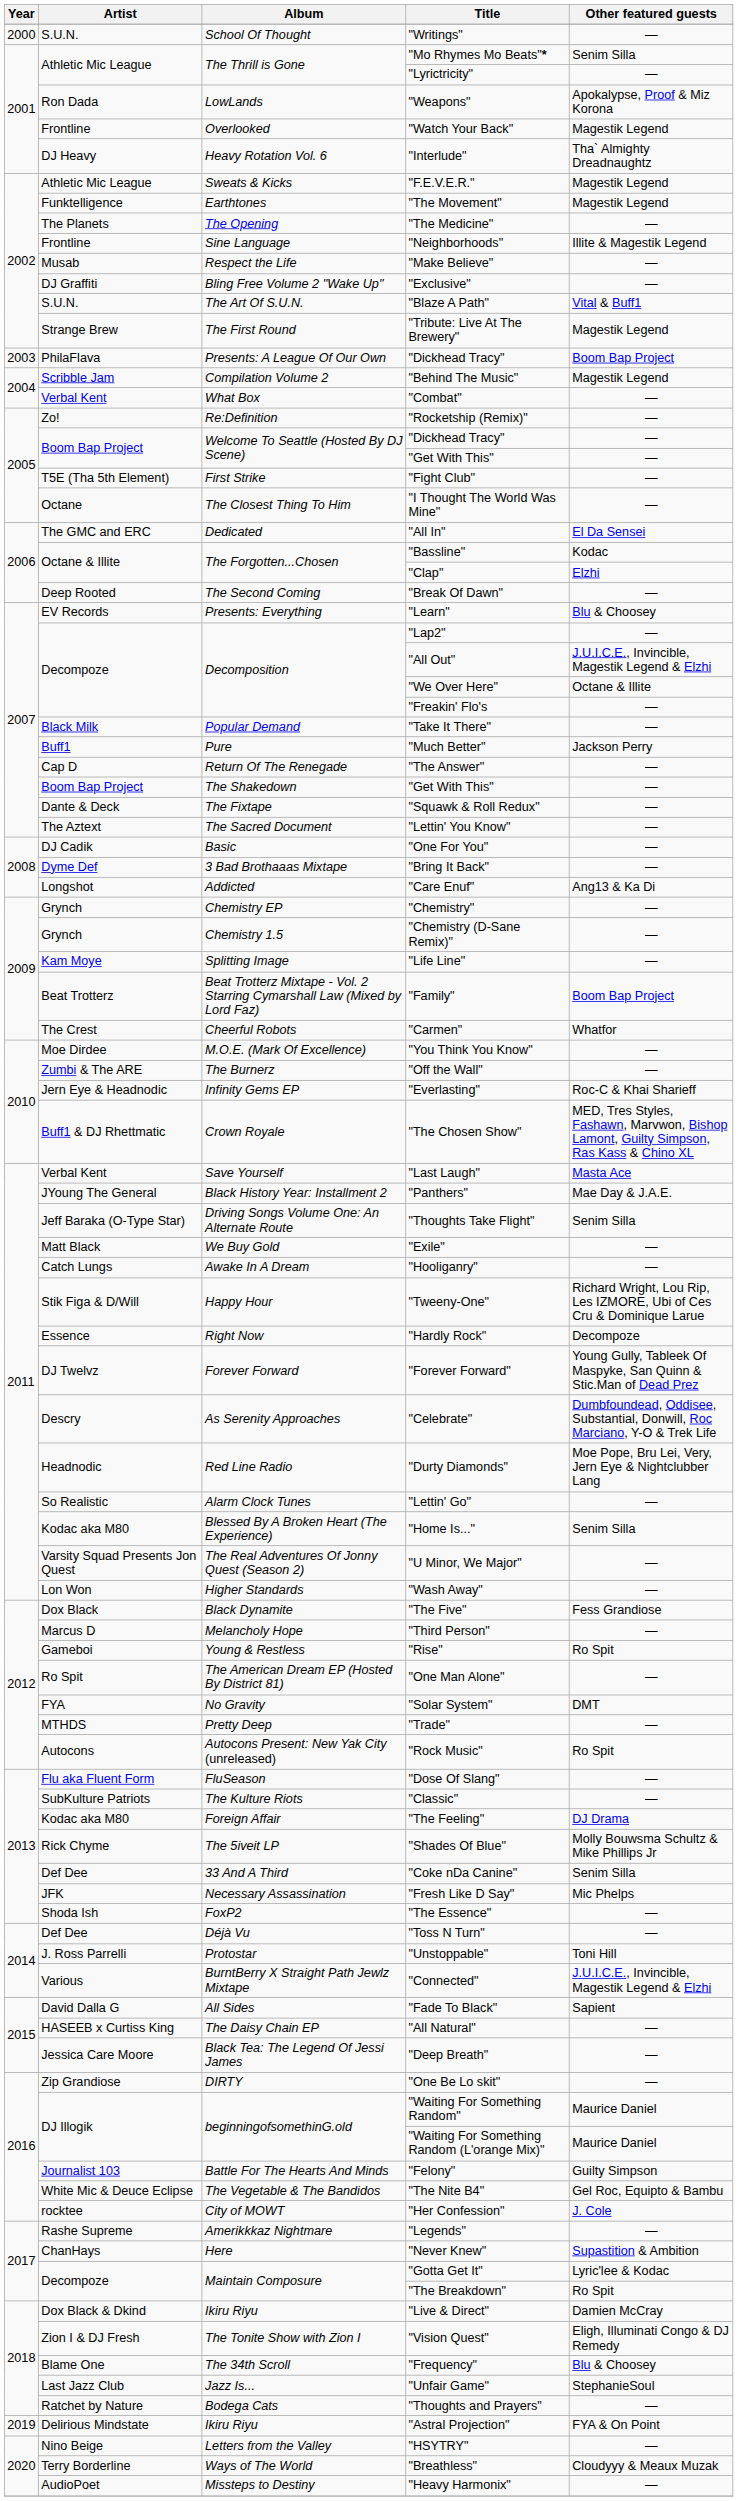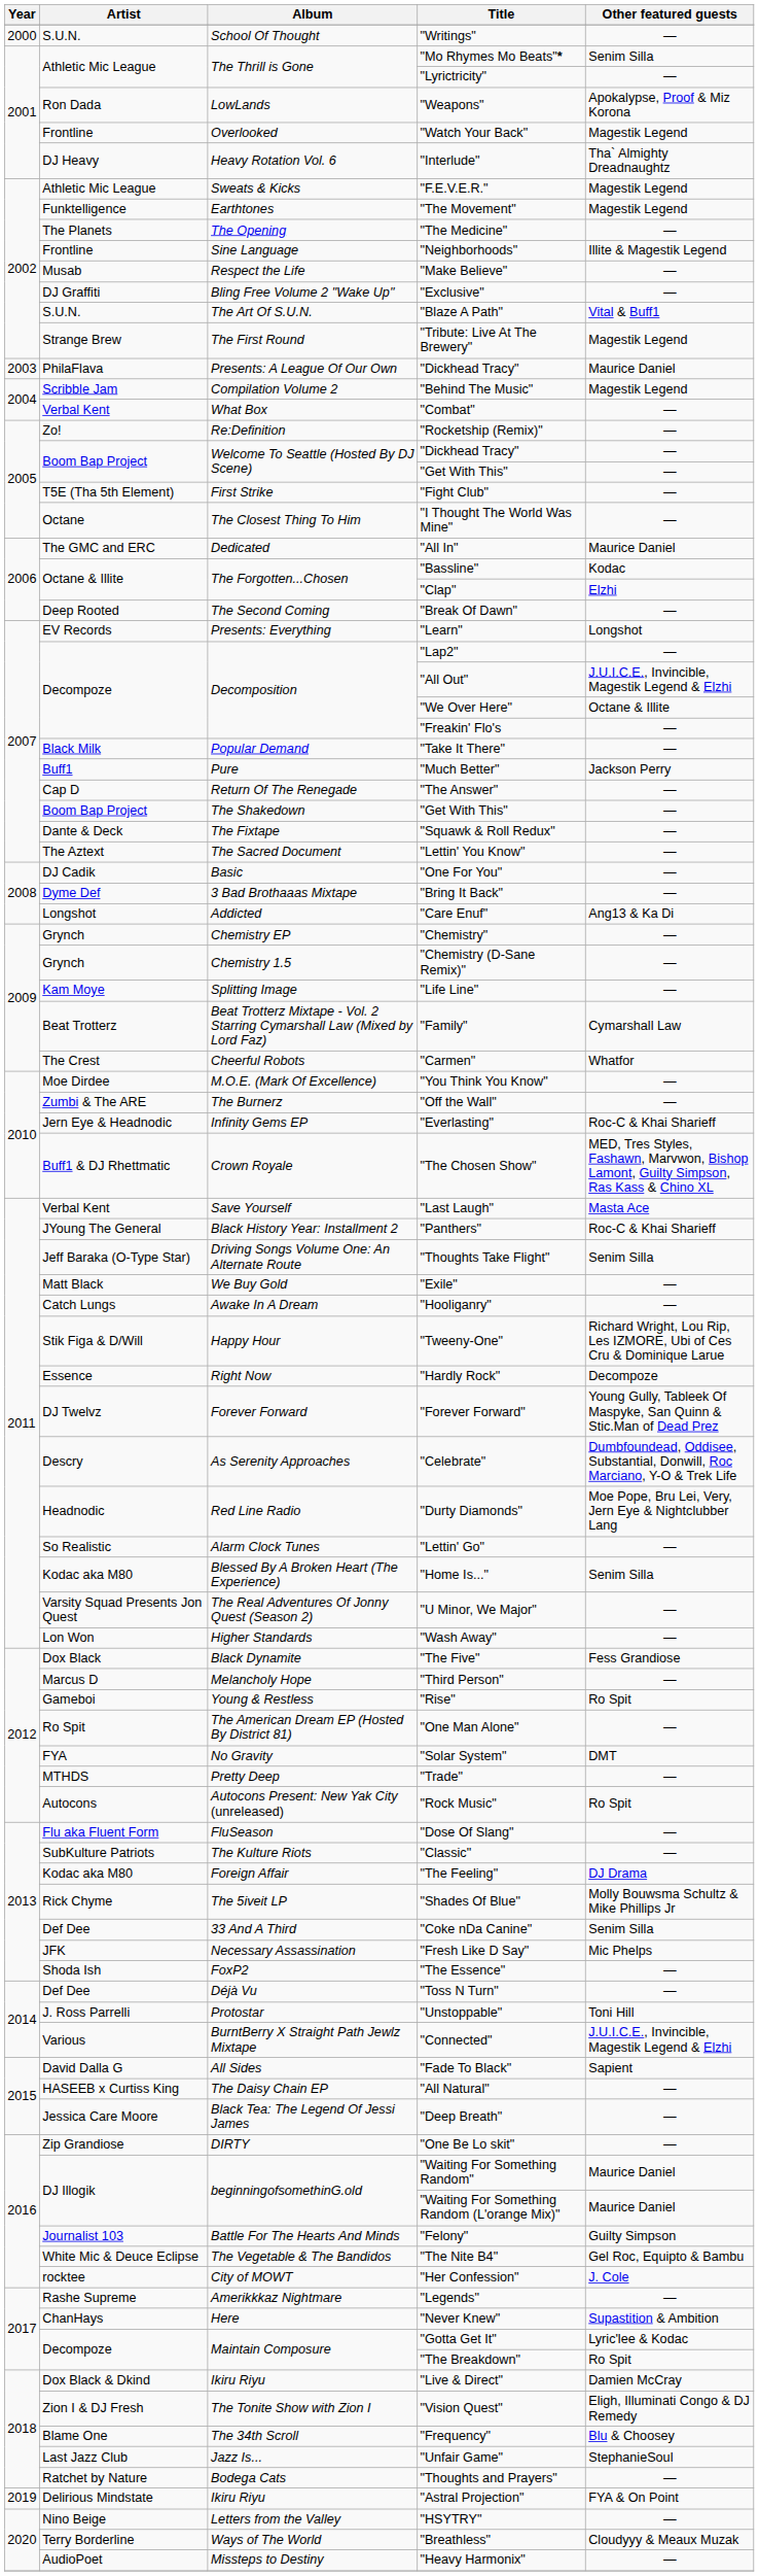Presents: A League Of Our Own / "Dickhead Tracy" | Other featured guests: Boom Bap Project -> Maurice Daniel
"All In" | Other featured guests: El Da Sensei -> Maurice Daniel
"Learn" | Other featured guests: Blu & Choosey -> Longshot
"Family" | Other featured guests: Boom Bap Project -> Cymarshall Law
"Panthers" | Other featured guests: Mae Day & J.A.E. -> Roc-C & Khai Sharieff
